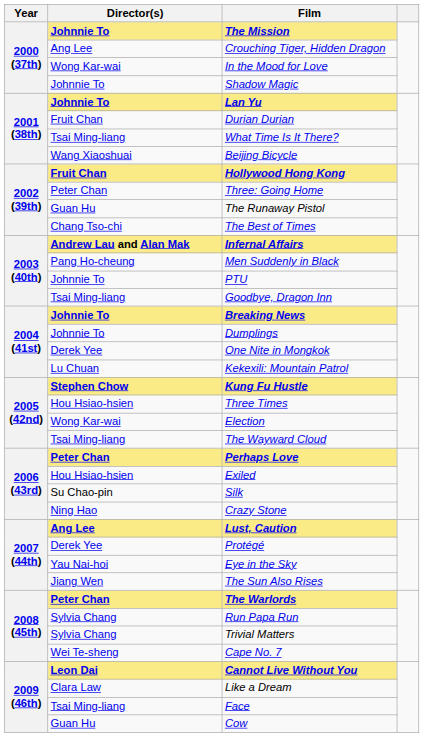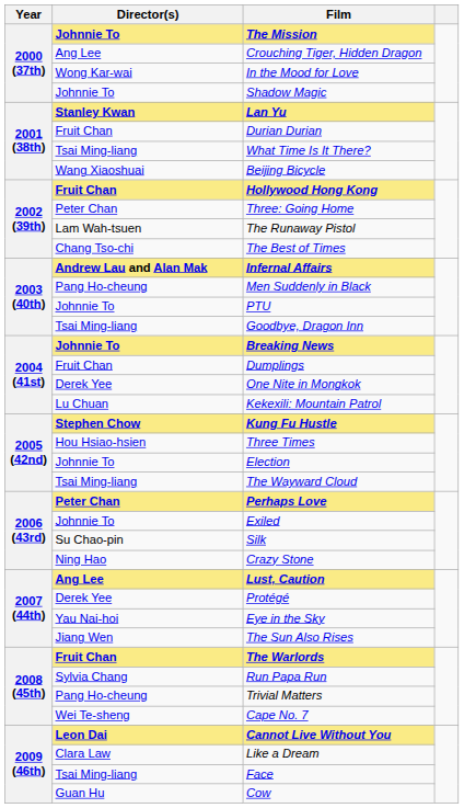Lan Yu | Director(s): Johnnie To -> Stanley Kwan
The Runaway Pistol | Director(s): Guan Hu -> Lam Wah-tsuen
Dumplings | Director(s): Johnnie To -> Fruit Chan
Election | Director(s): Wong Kar-wai -> Johnnie To
Exiled | Director(s): Hou Hsiao-hsien -> Johnnie To
The Warlords | Director(s): Peter Chan -> Fruit Chan
Trivial Matters | Director(s): Sylvia Chang -> Pang Ho-cheung
